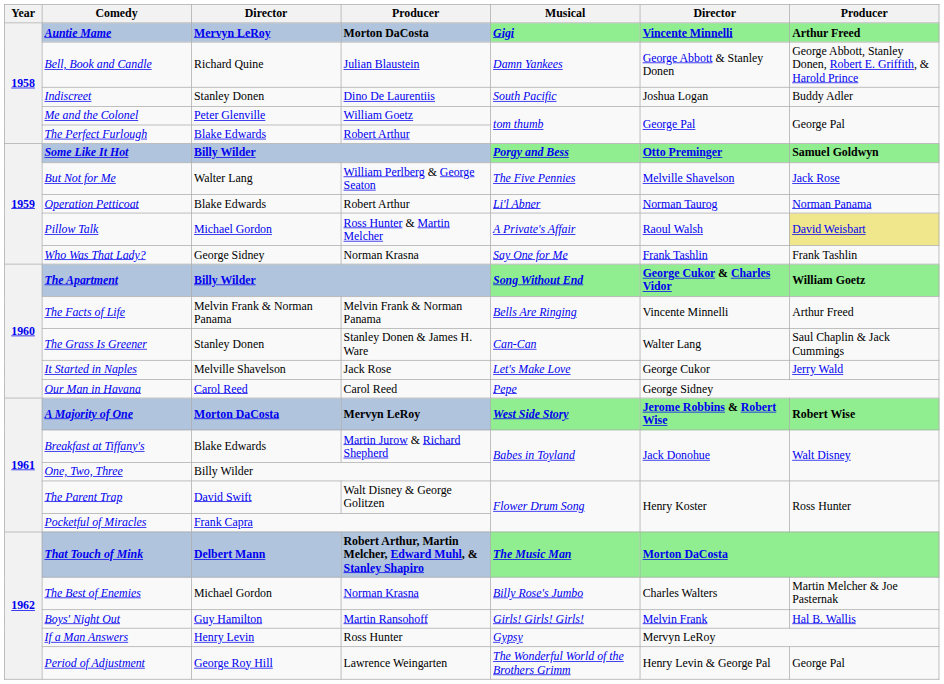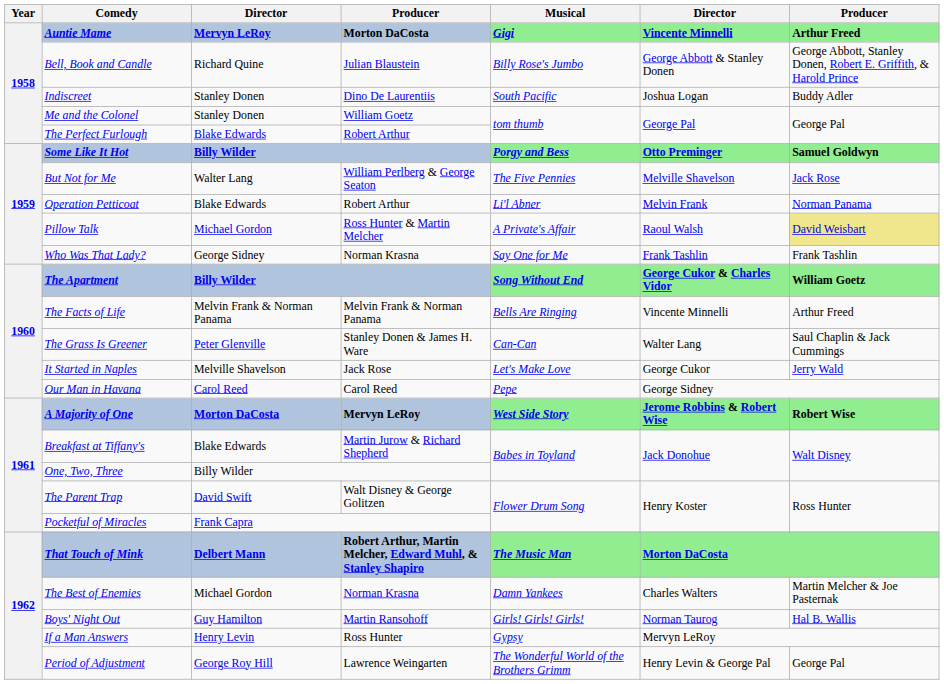Bell, Book and Candle | Musical: Damn Yankees -> Billy Rose's Jumbo
Me and the Colonel | column 3: Peter Glenville -> Stanley Donen
Operation Petticoat | column 6: Norman Taurog -> Melvin Frank
The Grass Is Greener | column 3: Stanley Donen -> Peter Glenville
The Best of Enemies | Musical: Billy Rose's Jumbo -> Damn Yankees
Boys' Night Out | column 6: Melvin Frank -> Norman Taurog
